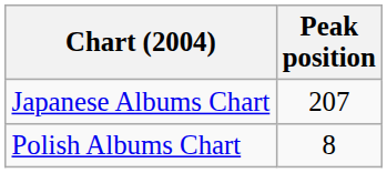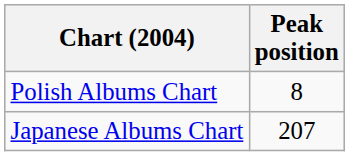rows swapped: Polish Albums Chart <-> Japanese Albums Chart
